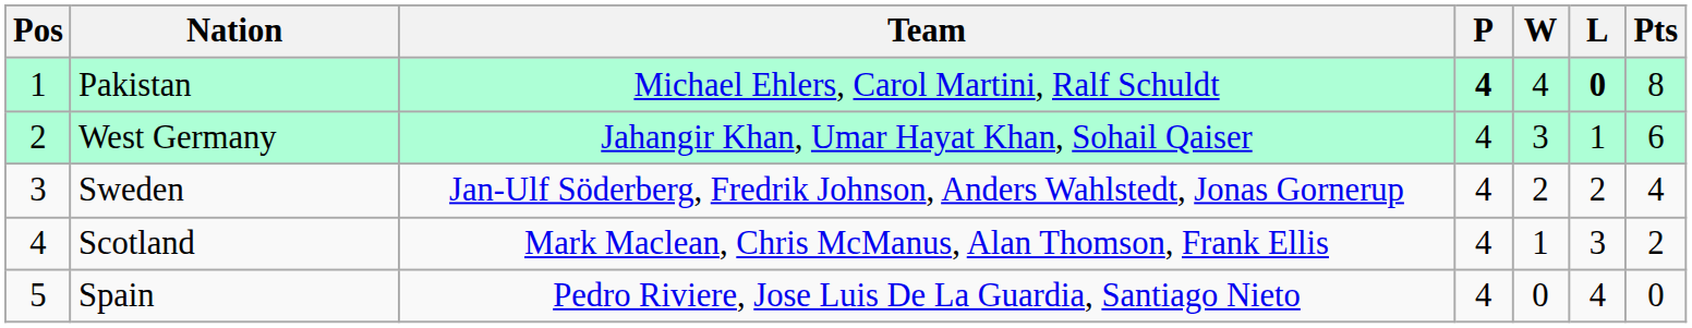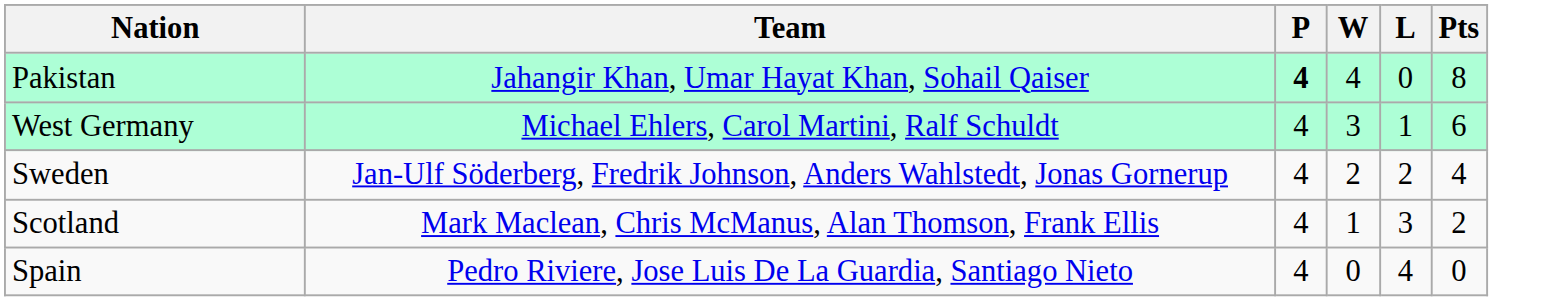- column: Pos | 1 | 2 | 3 | 4 | 5
Pakistan | Team: Michael Ehlers, Carol Martini, Ralf Schuldt -> Jahangir Khan, Umar Hayat Khan, Sohail Qaiser
Pakistan | L: bold -> normal
West Germany | Team: Jahangir Khan, Umar Hayat Khan, Sohail Qaiser -> Michael Ehlers, Carol Martini, Ralf Schuldt
